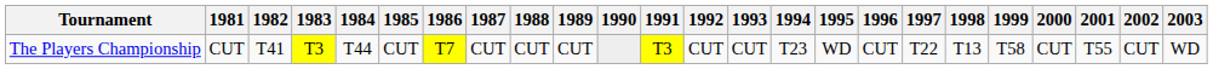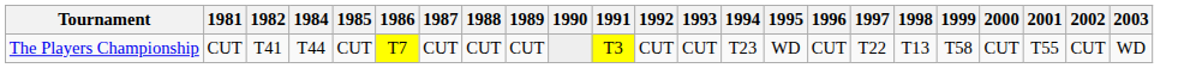- column: 1983 | T3
